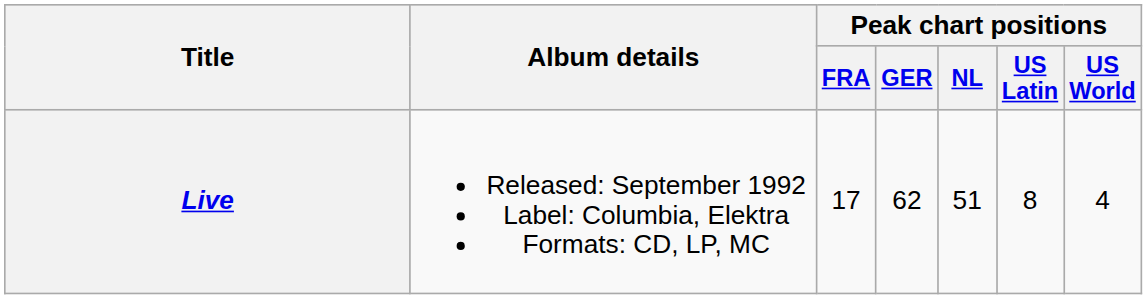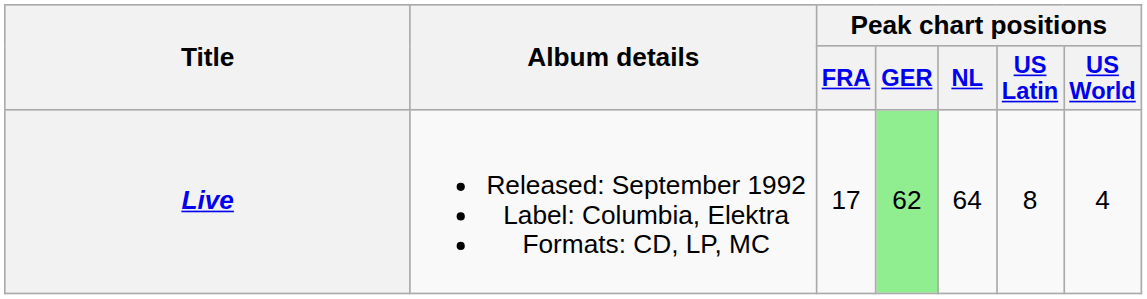Live | Peak chart positions / GER: no background -> lightgreen background
Live | Peak chart positions / NL: 51 -> 64
